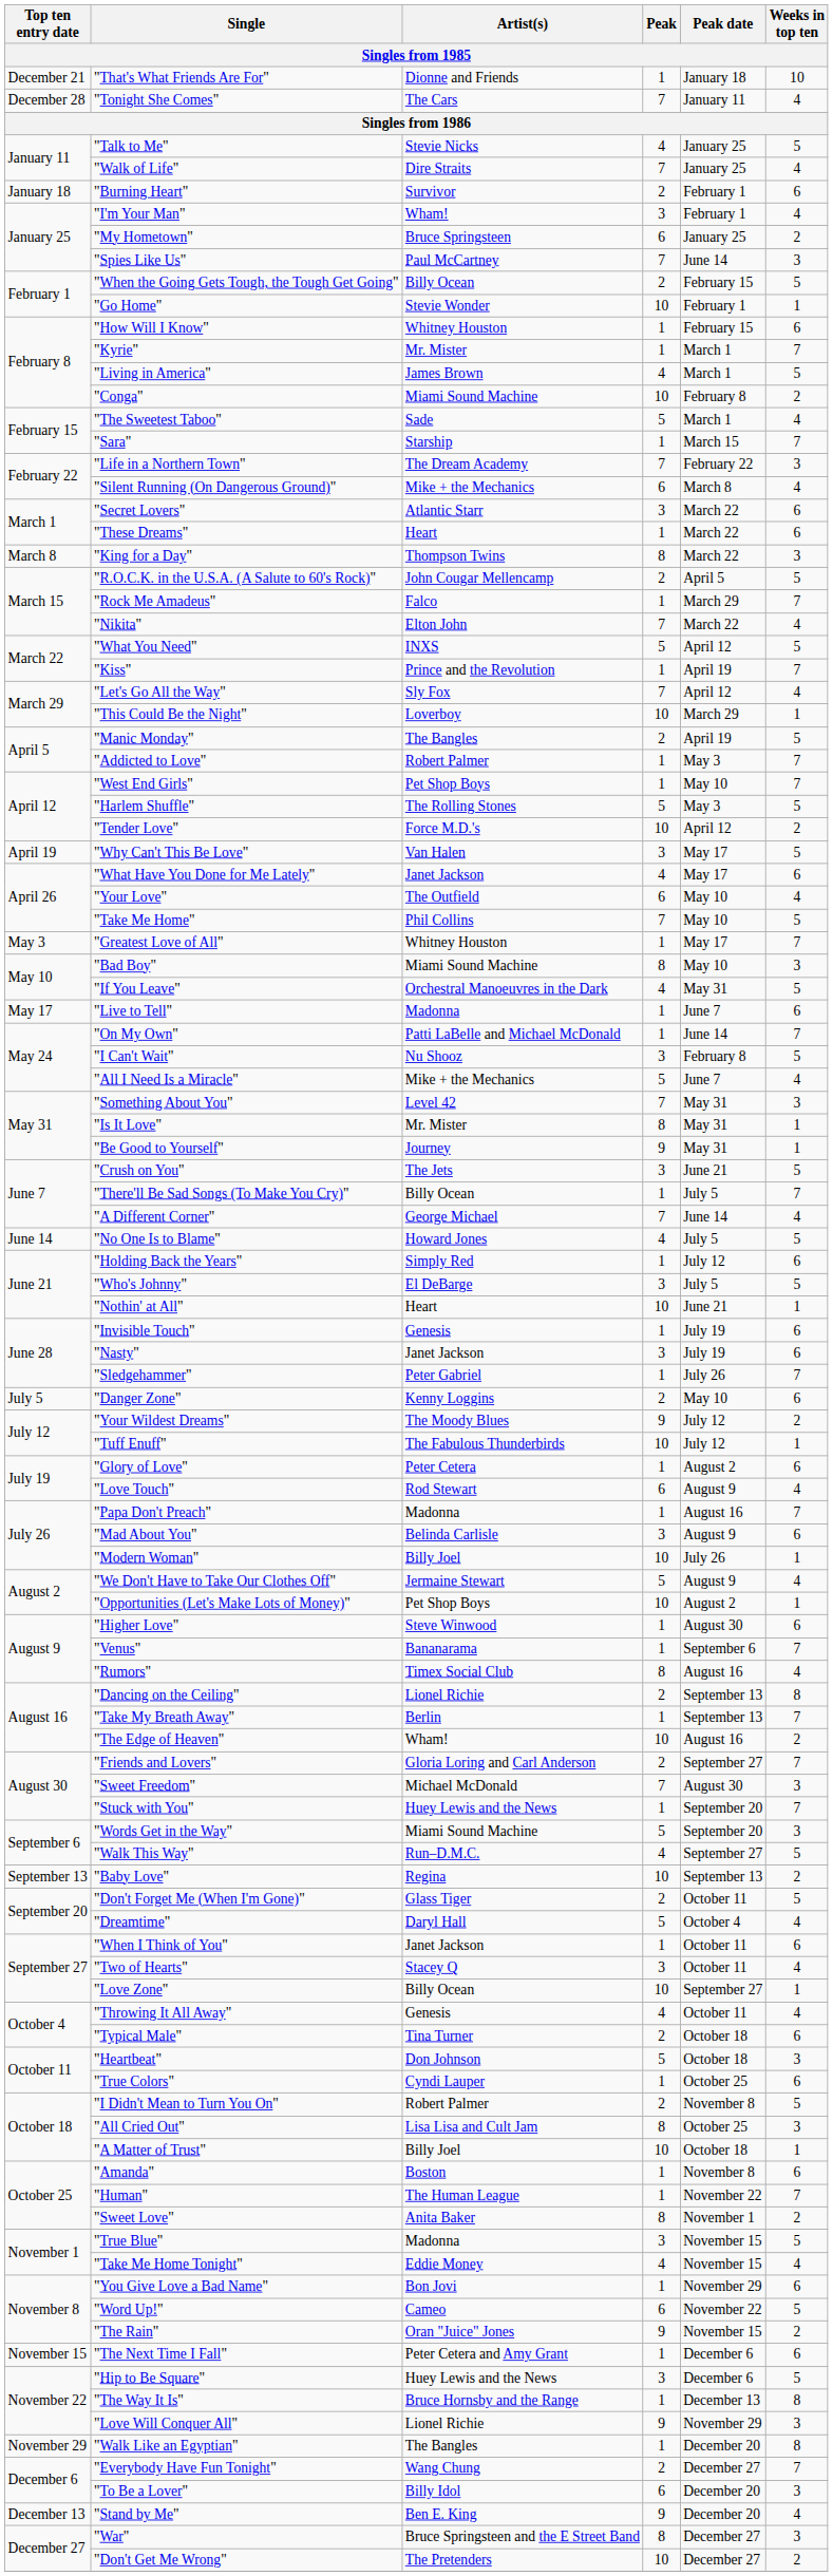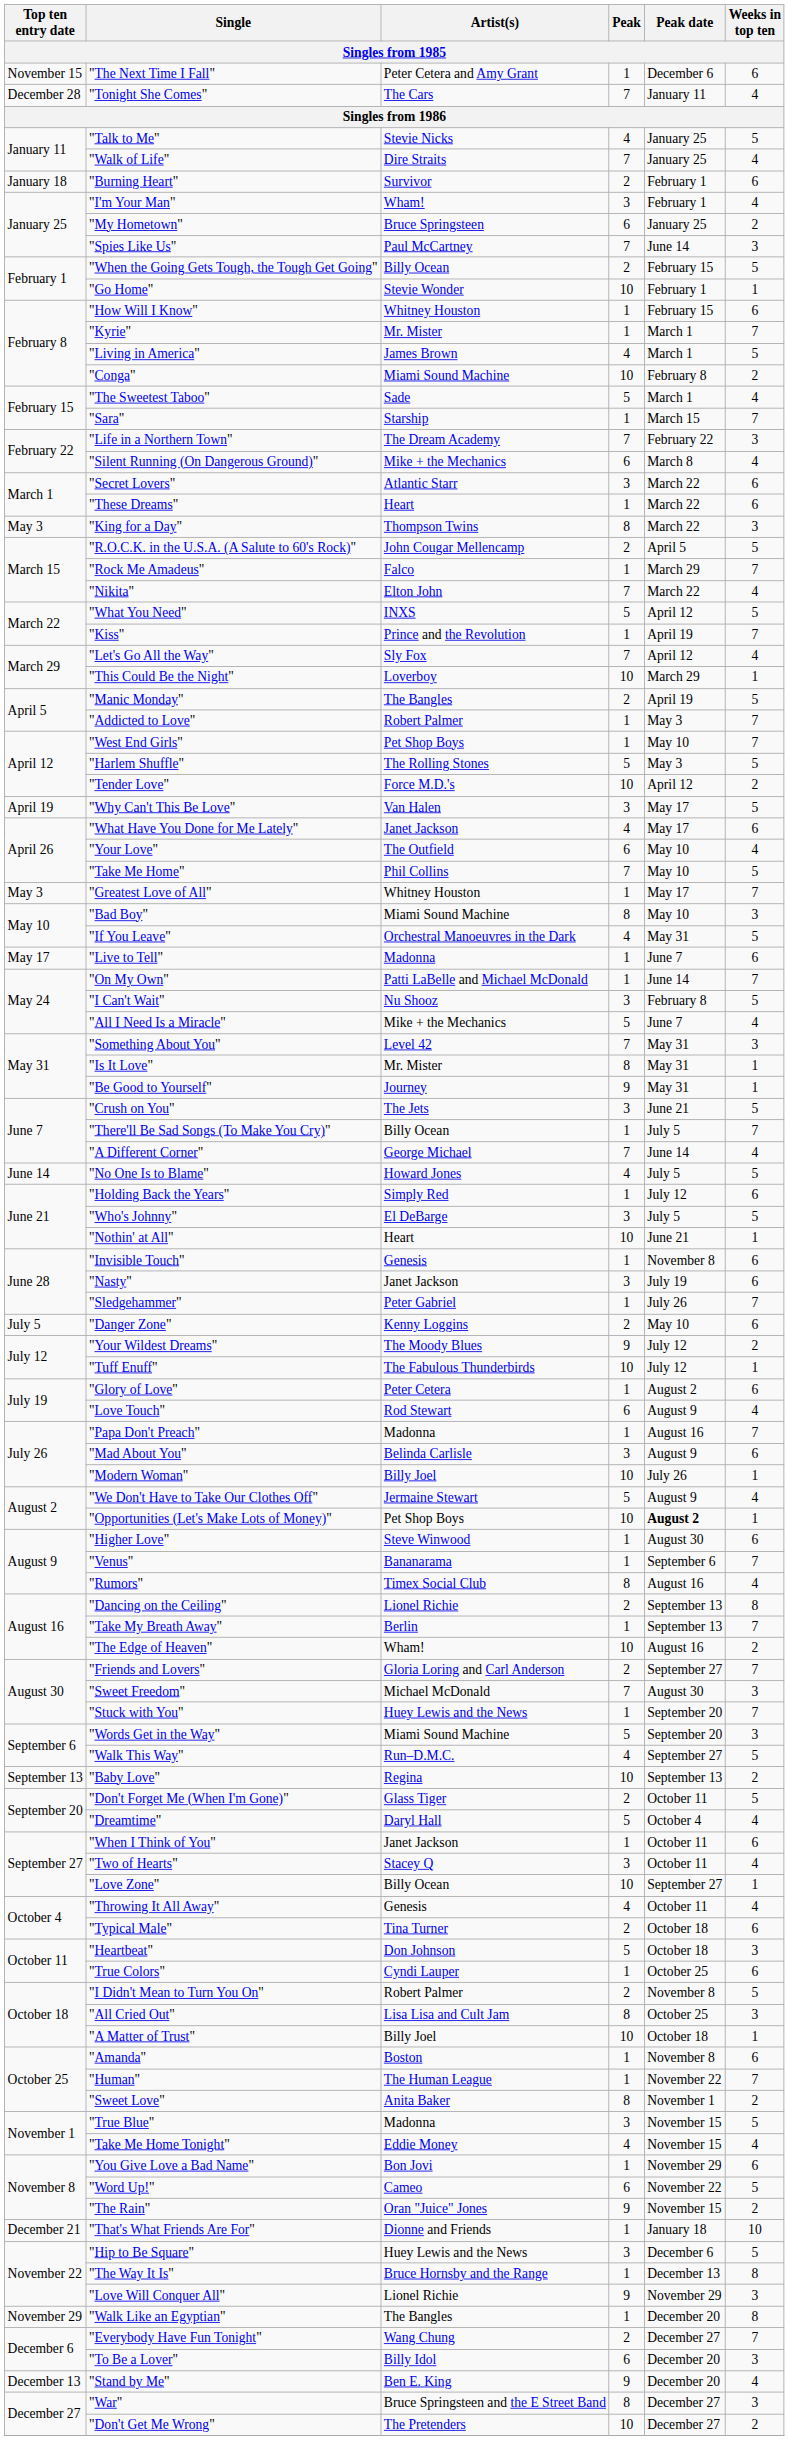rows swapped: "That's What Friends Are For" <-> "The Next Time I Fall"
"King for a Day" | Top ten entry date: March 8 -> May 3
"Invisible Touch" | Peak date: July 19 -> November 8
"Opportunities (Let's Make Lots of Money)" | Peak date: normal -> bold
